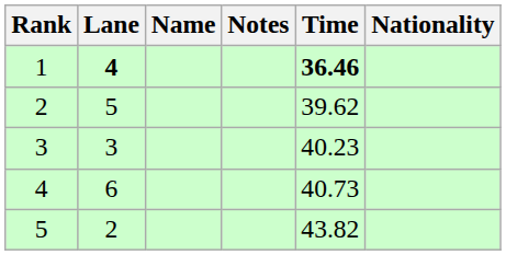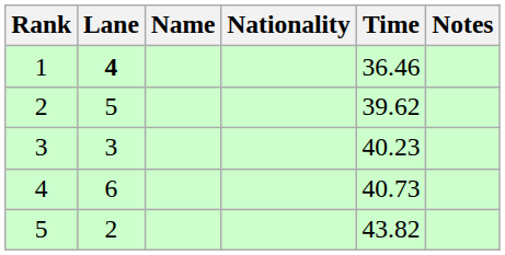columns swapped: Nationality <-> Notes
1 | Time: bold -> normal
